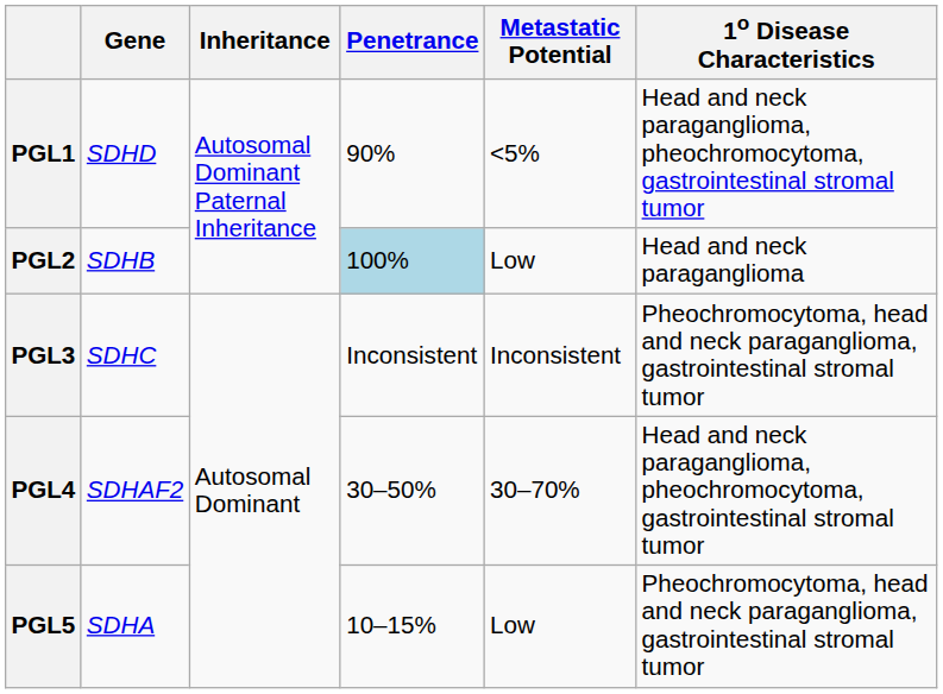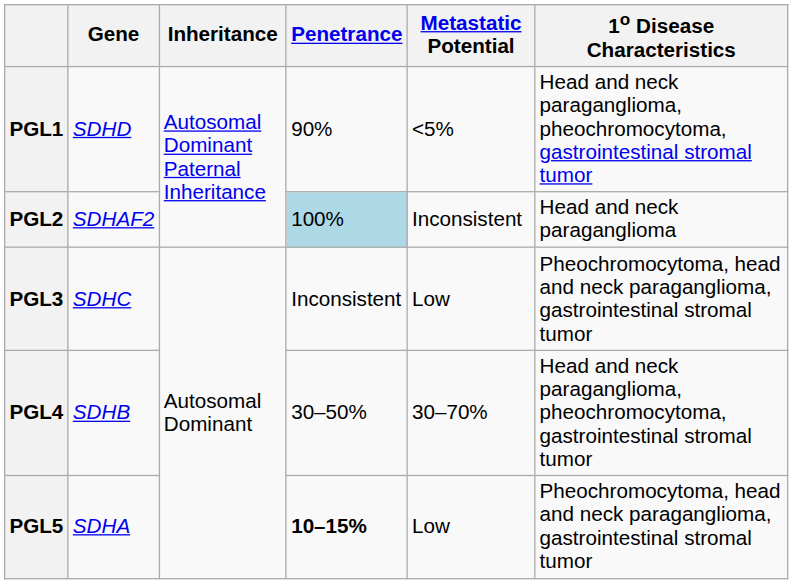PGL2 | Gene: SDHB -> SDHAF2
PGL2 | Metastatic Potential: Low -> Inconsistent
PGL3 | Metastatic Potential: Inconsistent -> Low
PGL4 | Gene: SDHAF2 -> SDHB
PGL5 | Penetrance: normal -> bold
